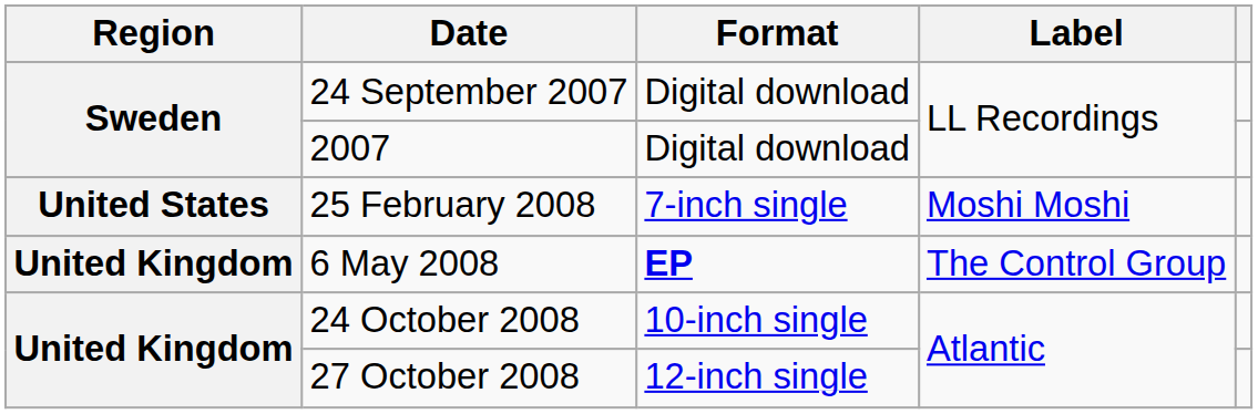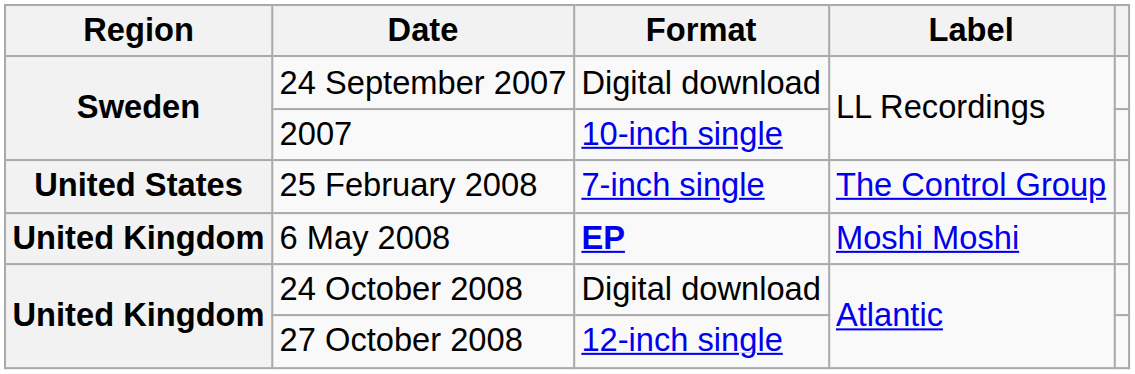2007 | Format: Digital download -> 10-inch single
25 February 2008 | Label: Moshi Moshi -> The Control Group
6 May 2008 | Label: The Control Group -> Moshi Moshi
24 October 2008 | Format: 10-inch single -> Digital download
